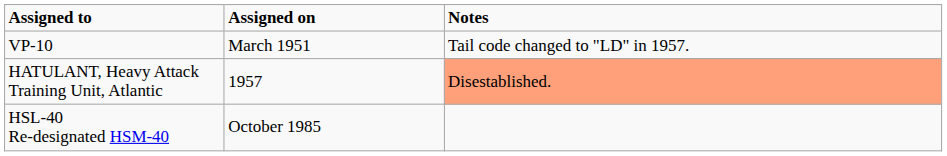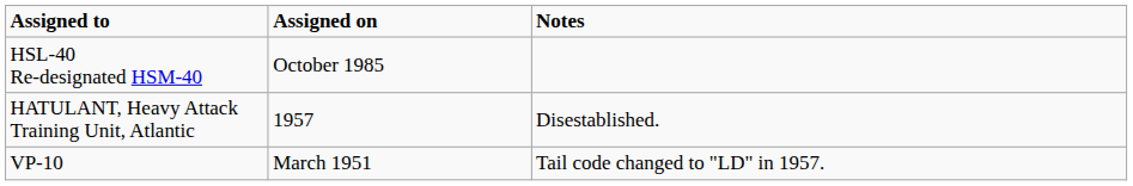rows swapped: VP-10 <-> HSL-40 Re-designated HSM-40
HATULANT, Heavy Attack Training Unit, Atlantic | Notes: lightsalmon background -> no background
